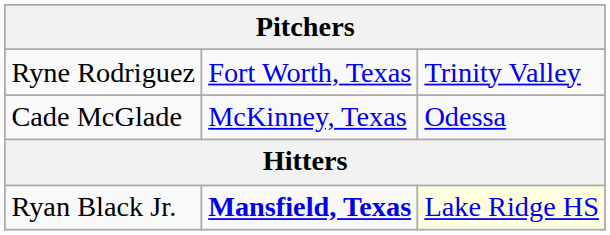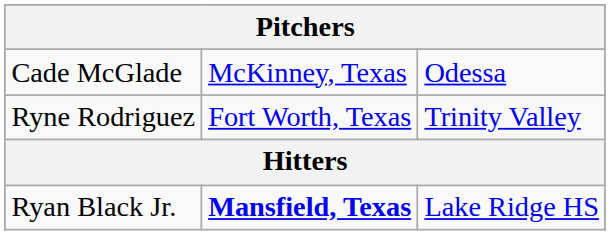rows swapped: Ryne Rodriguez <-> Cade McGlade
Ryan Black Jr. | column 3: lightyellow background -> no background
